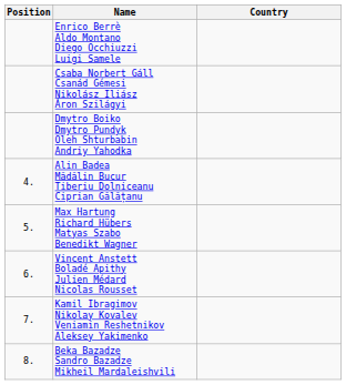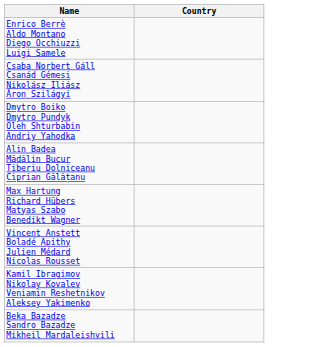- column: Position | 4. | 5. | 6. | 7. | 8.
